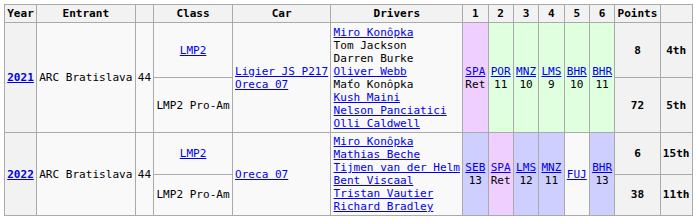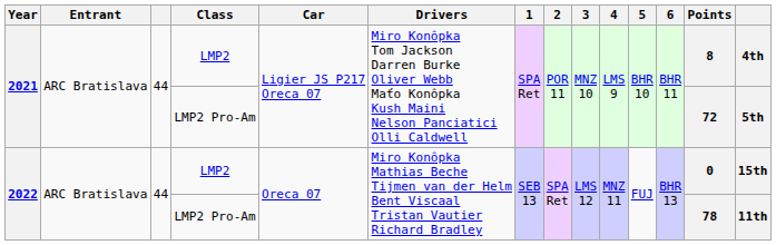2022 / LMP2 | Points: 6 -> 0
2022 / LMP2 Pro-Am | Points: 38 -> 78
